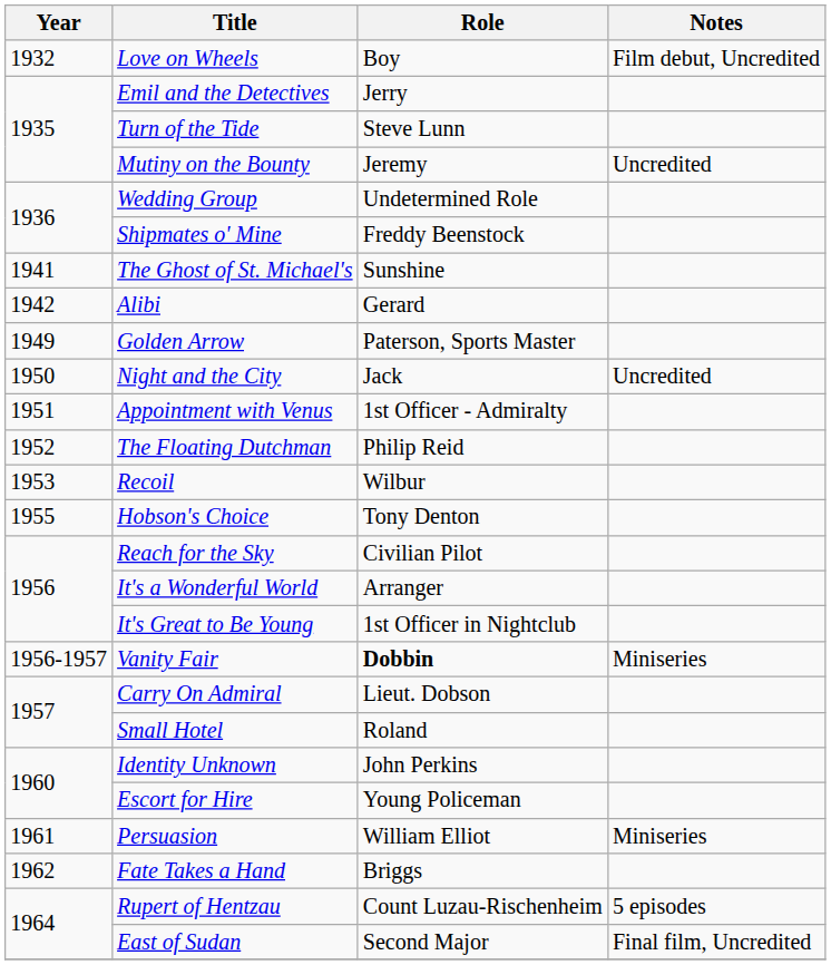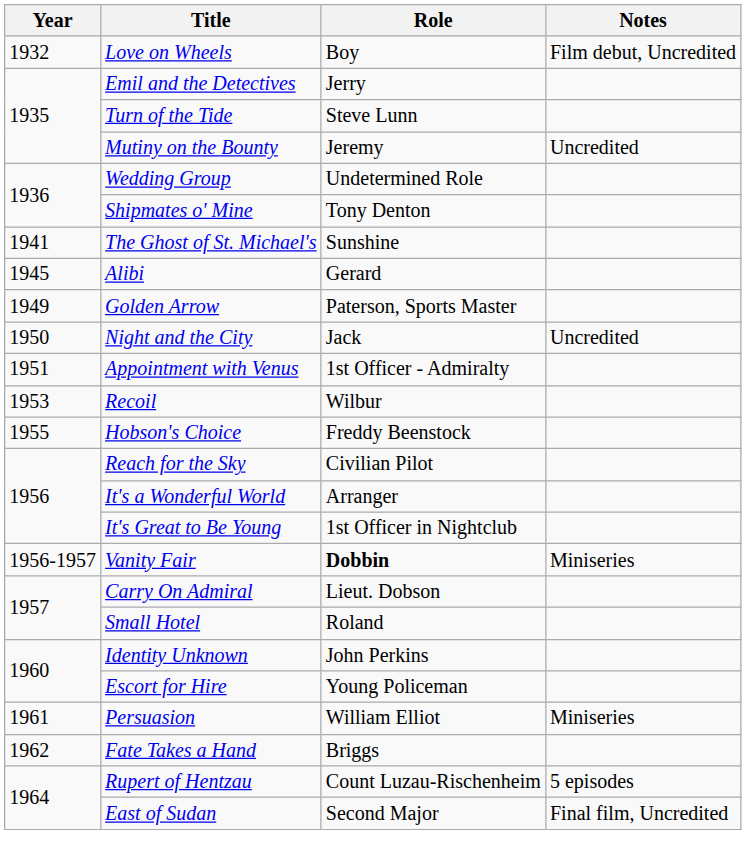Shipmates o' Mine | Role: Freddy Beenstock -> Tony Denton
Alibi | Year: 1942 -> 1945
- row: 1952 | The Floating Dutchman | Philip Reid
Hobson's Choice | Role: Tony Denton -> Freddy Beenstock
